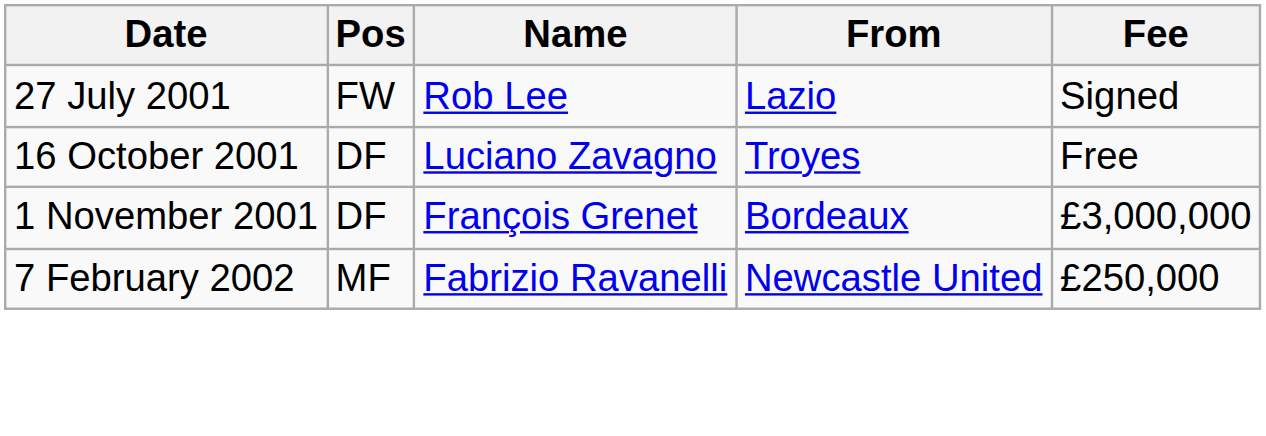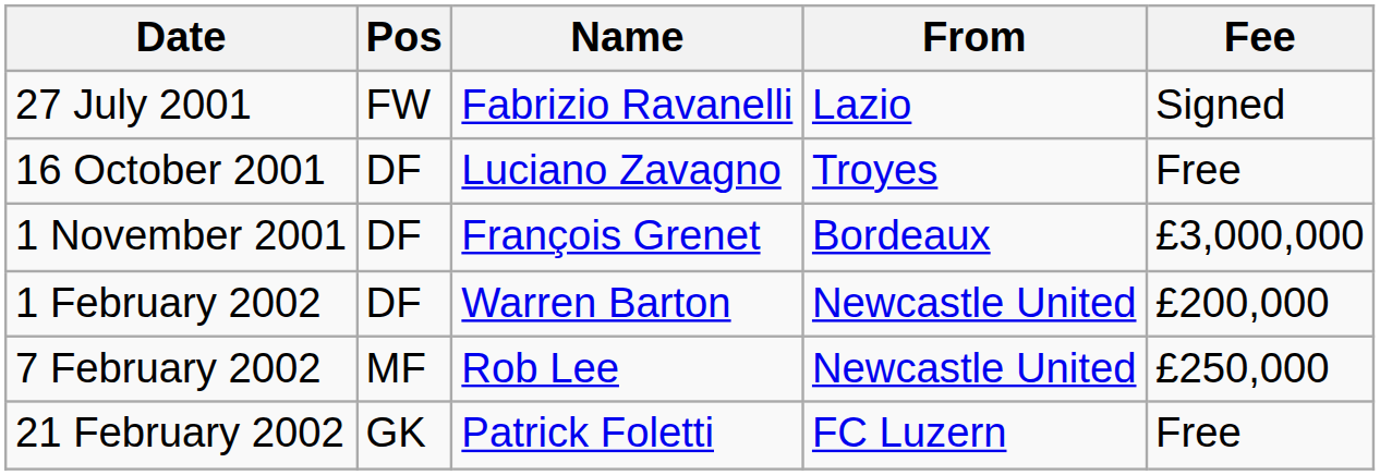27 July 2001 | Name: Rob Lee -> Fabrizio Ravanelli
+ row: 1 February 2002 | DF | Warren Barton | Newcastle United | £200,000
7 February 2002 | Name: Fabrizio Ravanelli -> Rob Lee
+ row: 21 February 2002 | GK | Patrick Foletti | FC Luzern | Free
